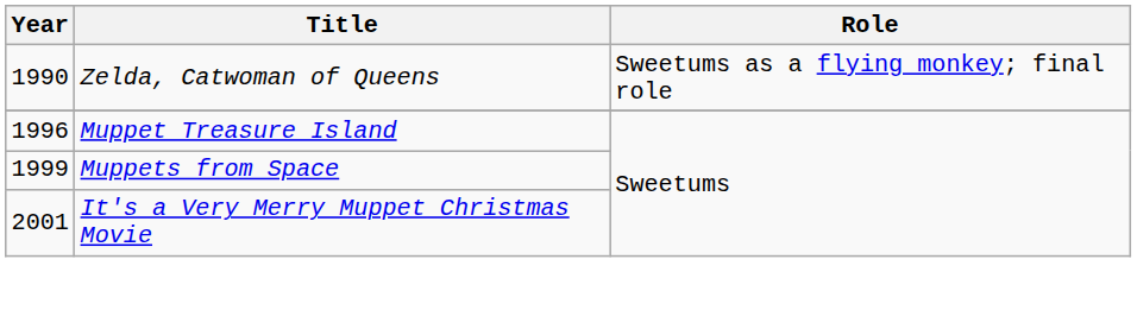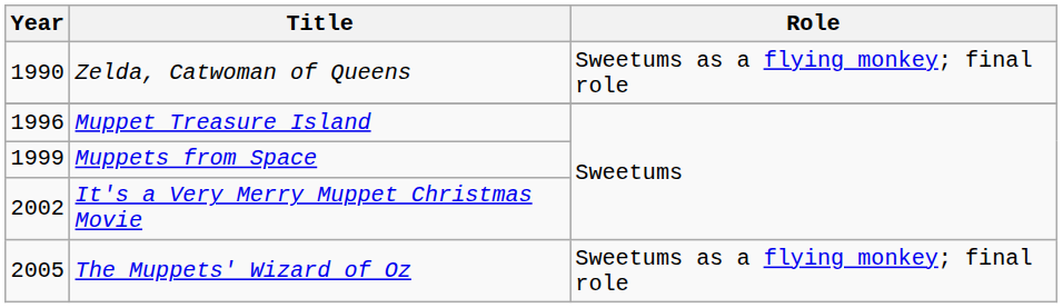It's a Very Merry Muppet Christmas Movie | Year: 2001 -> 2002
+ row: 2005 | The Muppets' Wizard of Oz | Sweetums as a flying monkey; final role
